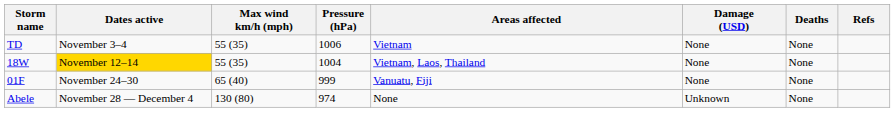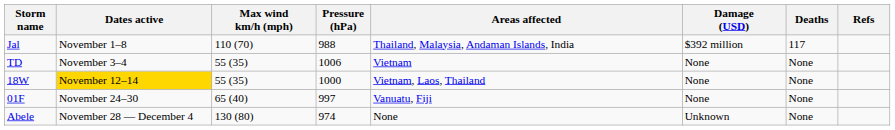+ row: Jal | November 1–8 | 110 (70) | 988 | Thailand, Malaysia, Andaman Islands, India | $392 million | 117
18W | Pressure (hPa): 1004 -> 1000
01F | Pressure (hPa): 999 -> 997
